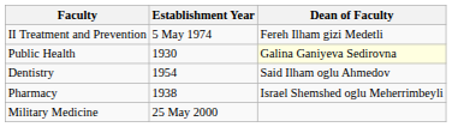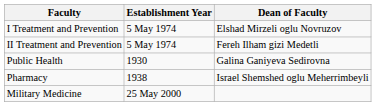+ row: I Treatment and Prevention | 5 May 1974 | Elshad Mirzeli oglu Novruzov
Public Health | Dean of Faculty: lightyellow background -> no background
- row: Dentistry | 1954 | Said Ilham oglu Ahmedov
